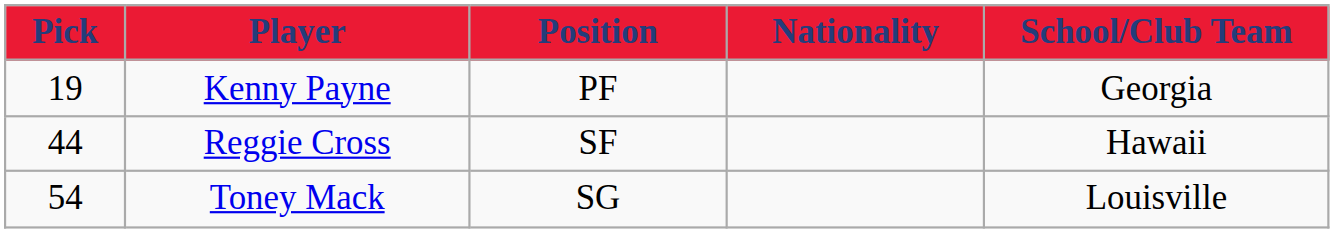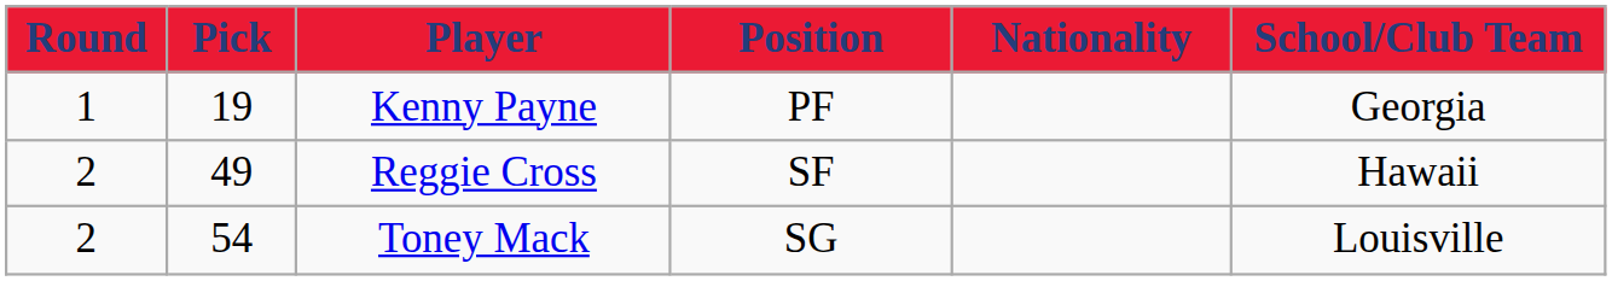+ column: Round | 1 | 2 | 2
Reggie Cross | Pick: 44 -> 49
